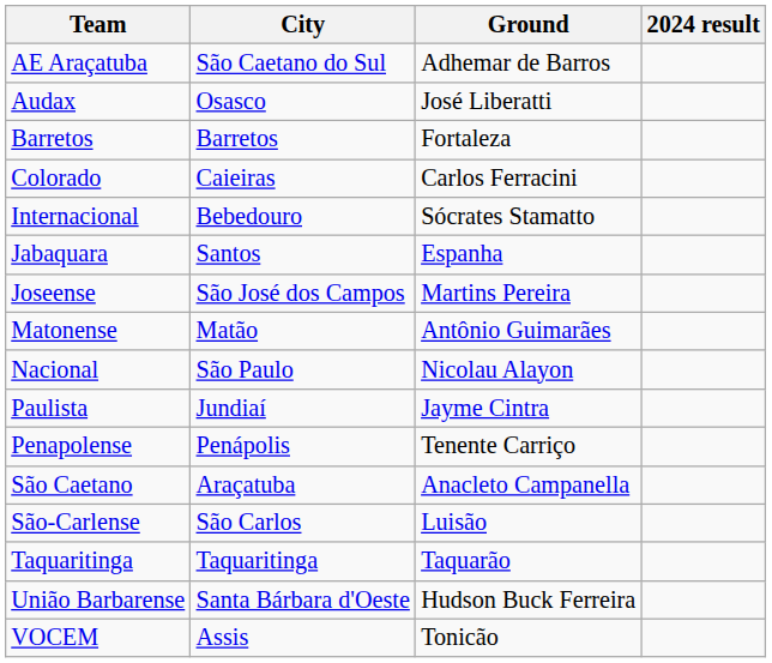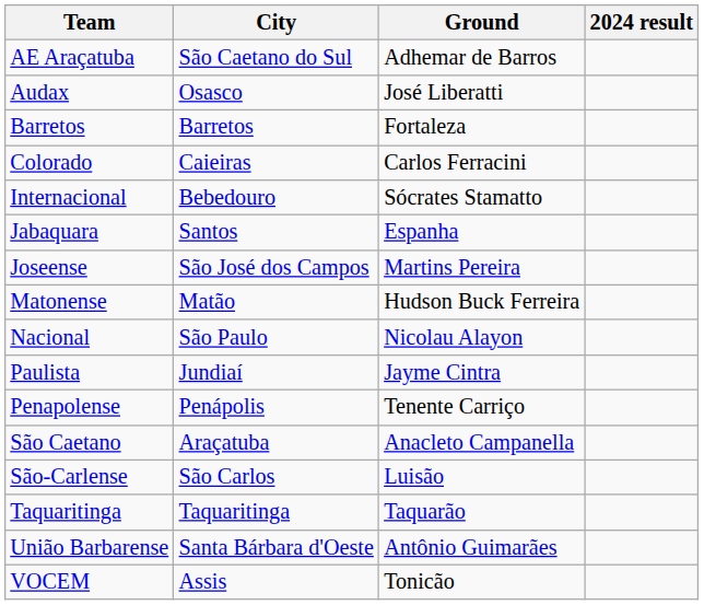Matonense | Ground: Antônio Guimarães -> Hudson Buck Ferreira
União Barbarense | Ground: Hudson Buck Ferreira -> Antônio Guimarães
